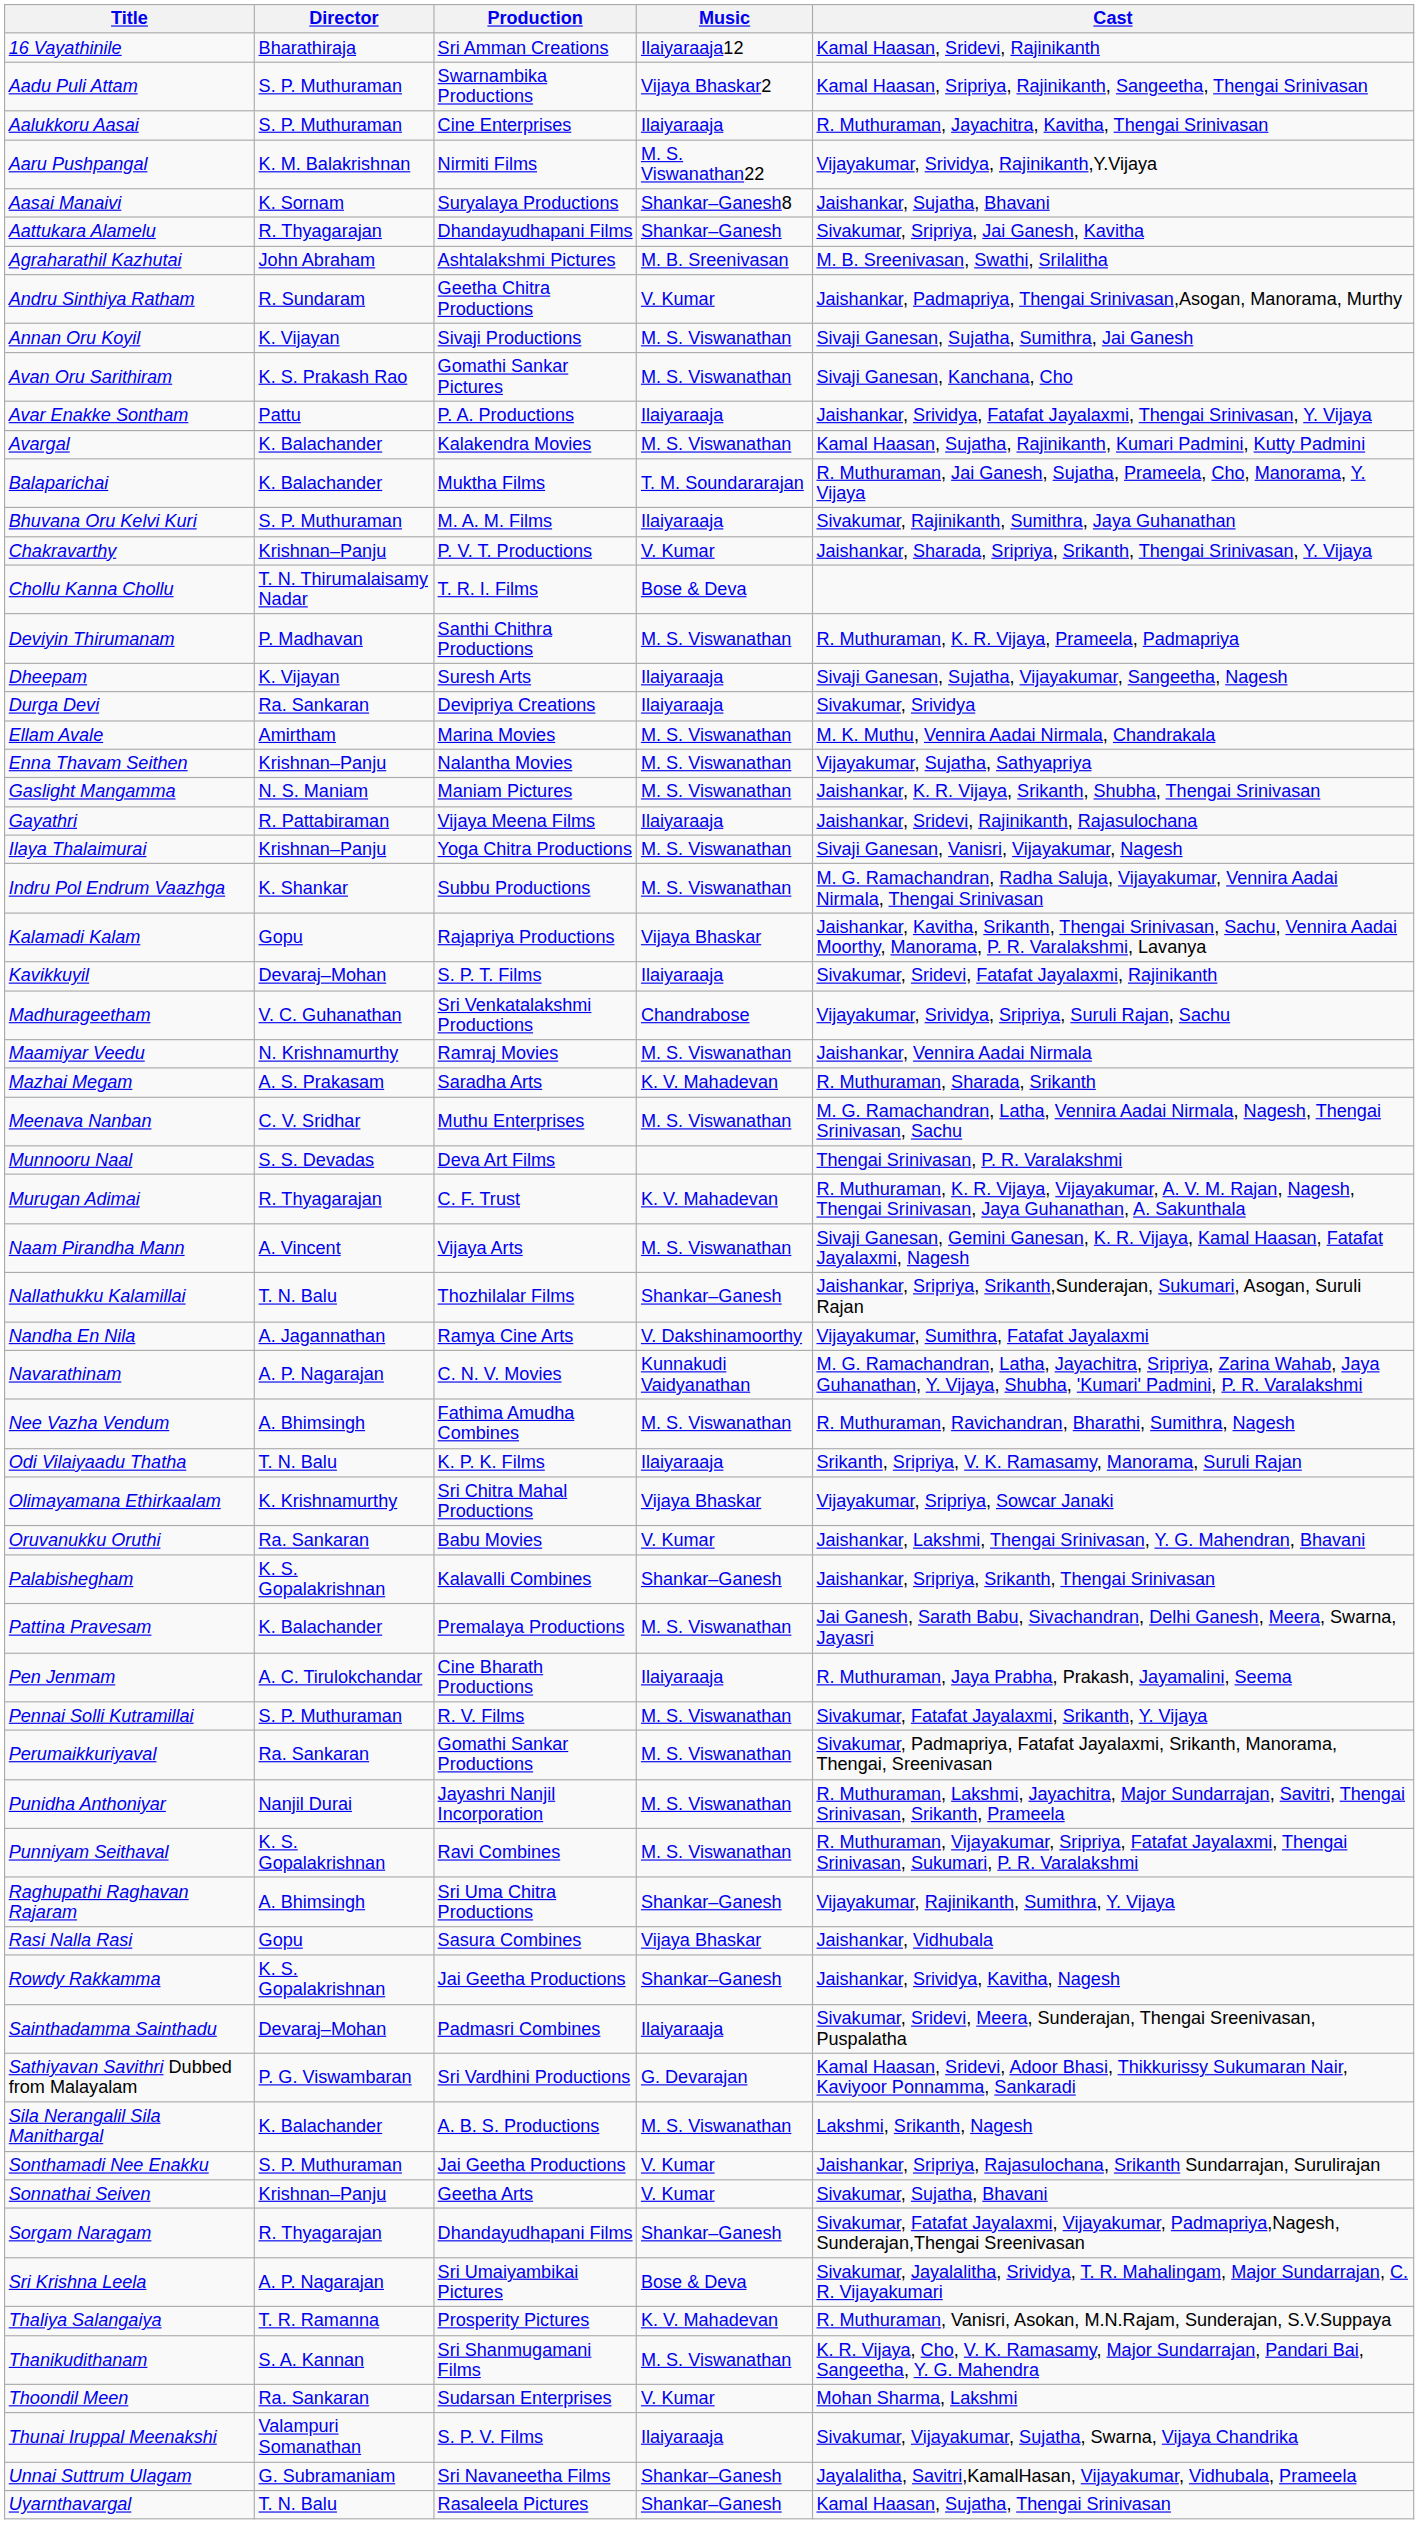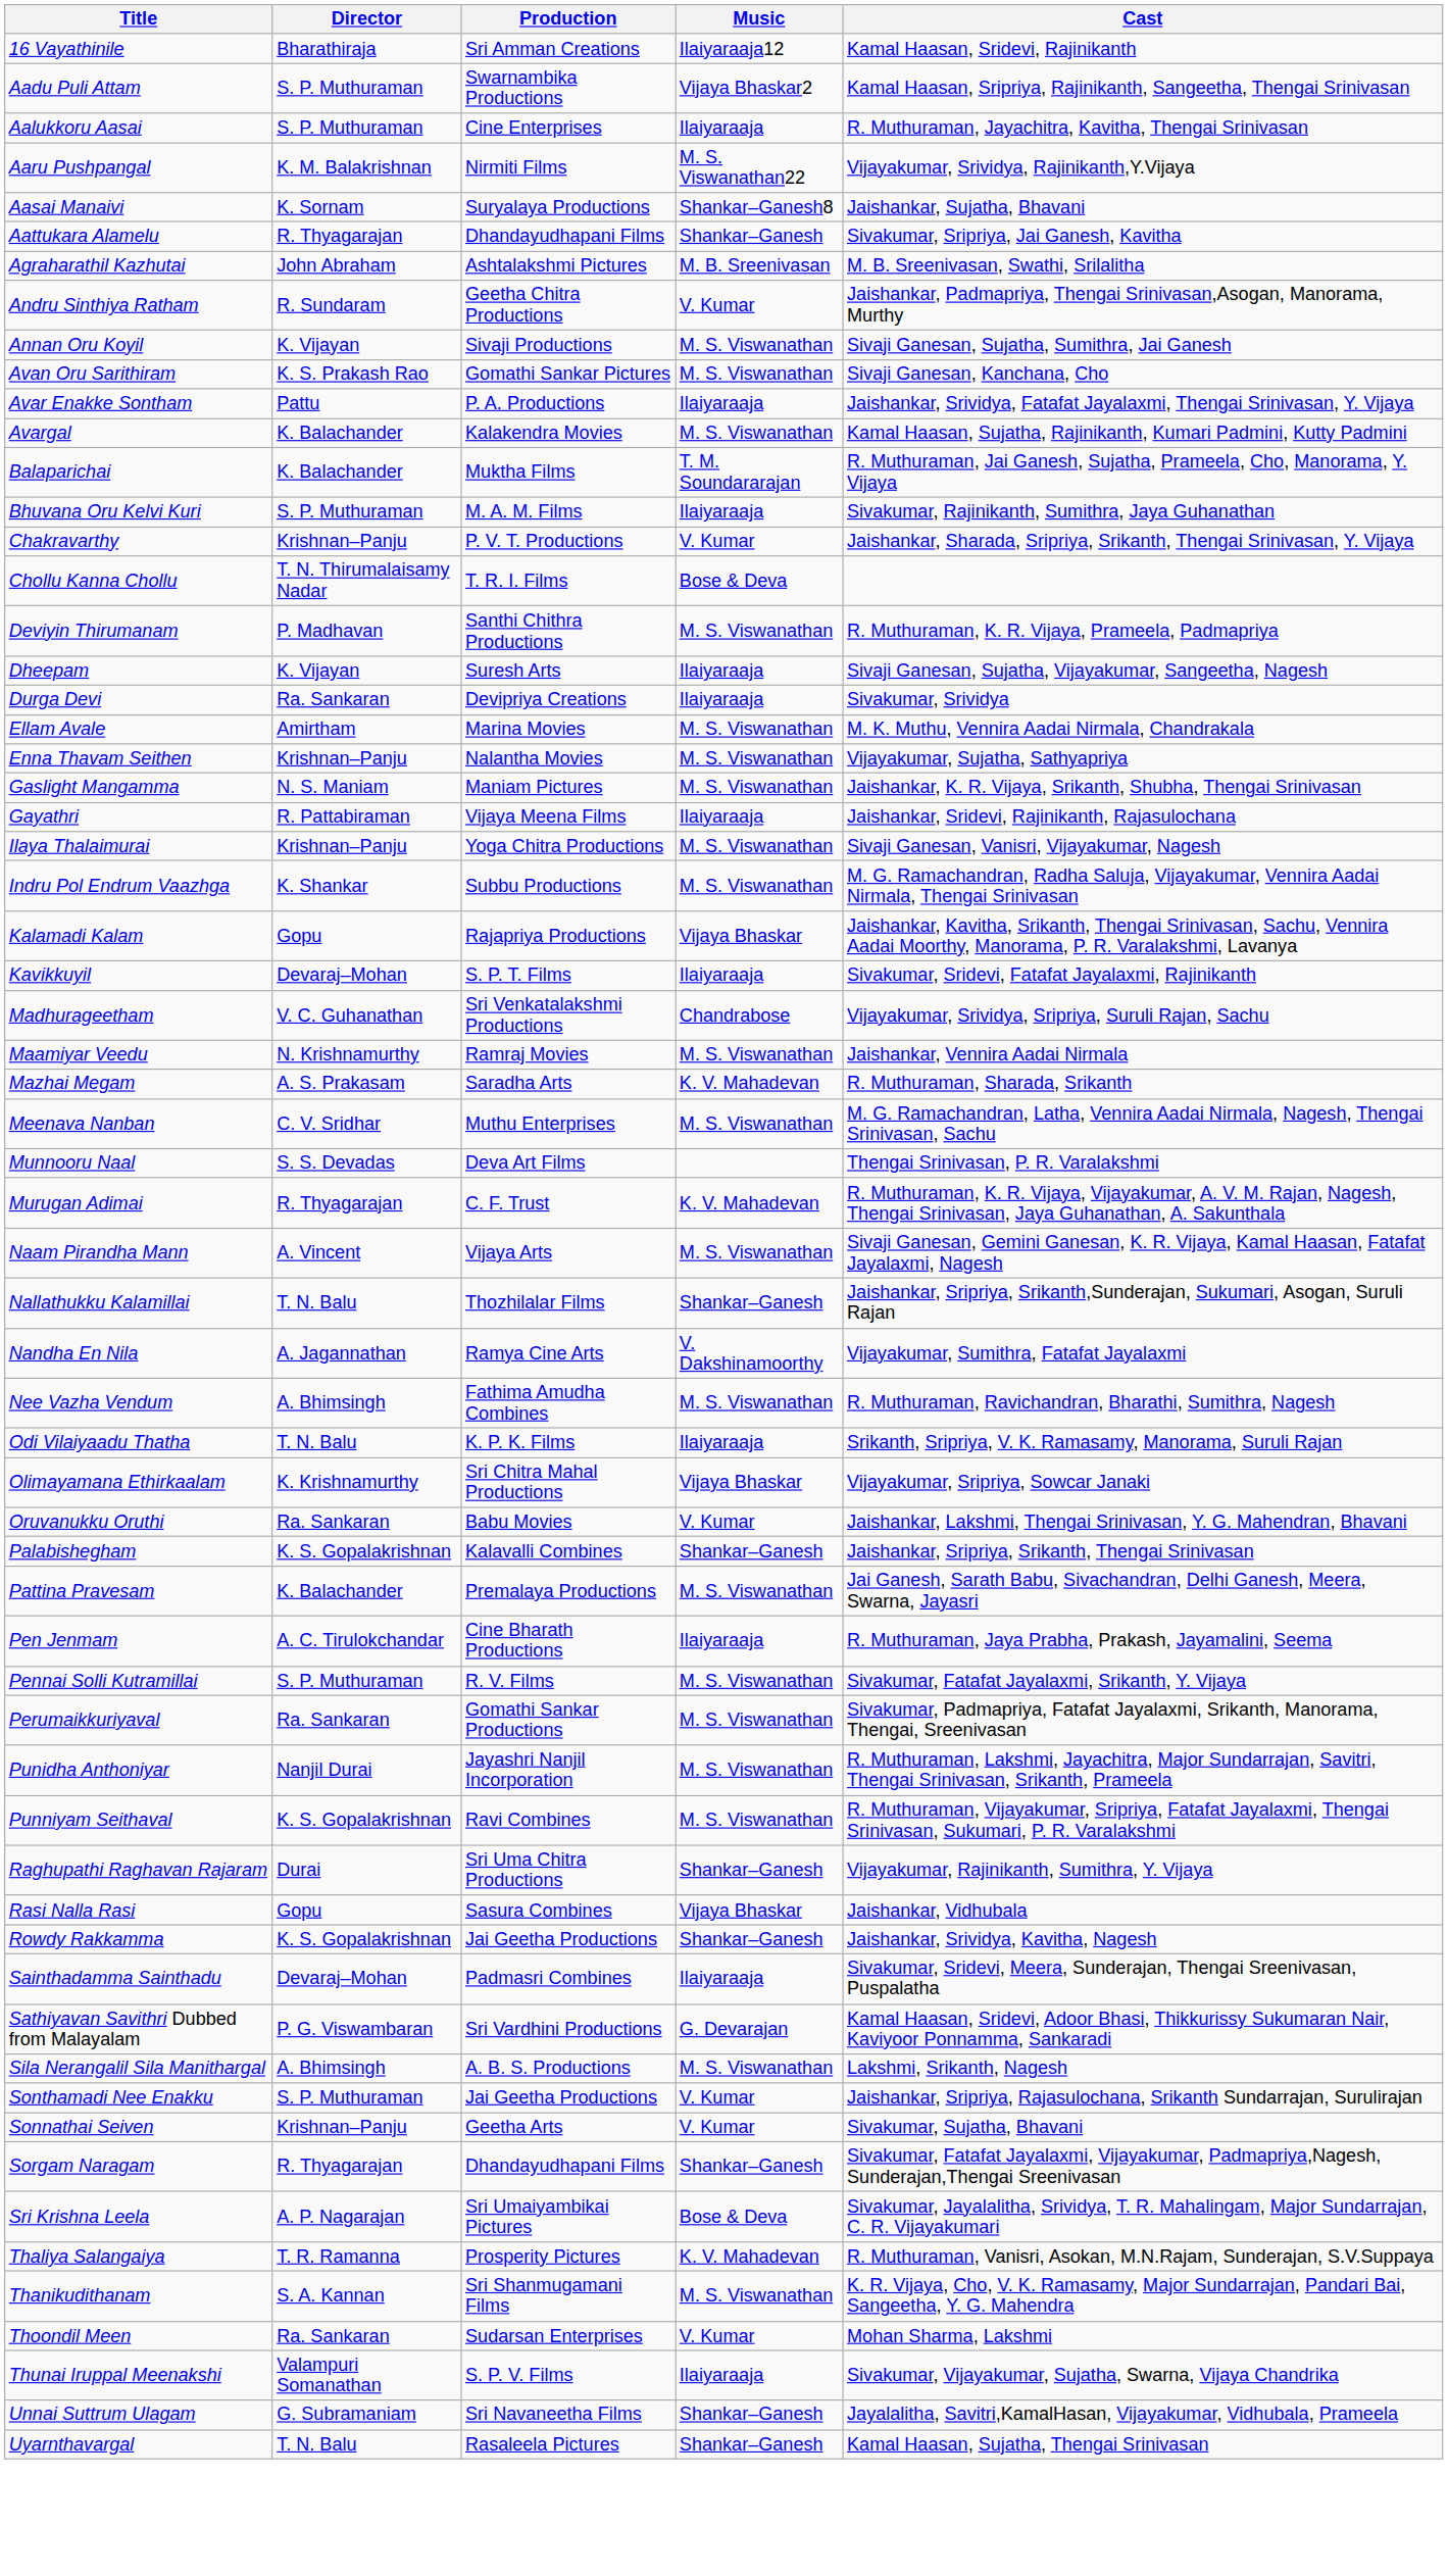- row: Navarathinam | A. P. Nagarajan | C. N. V. Movies | Kunnakudi Vaidyanathan | M. G. Ramachandran, Latha, Jayachitra, Sripriya, Zarina Wahab, Jaya Guhanathan, Y. Vijaya, Shubha, 'Kumari' Padmini, P. R. Varalakshmi
Raghupathi Raghavan Rajaram | Director: A. Bhimsingh -> Durai
Sila Nerangalil Sila Manithargal | Director: K. Balachander -> A. Bhimsingh
